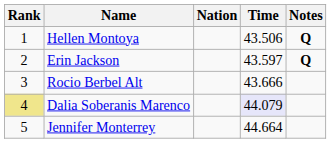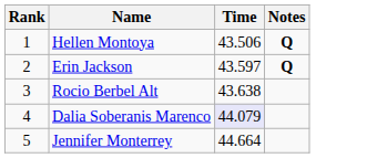- column: Nation
Rocio Berbel Alt | Time: 43.666 -> 43.638
Dalia Soberanis Marenco | Rank: khaki background -> no background
